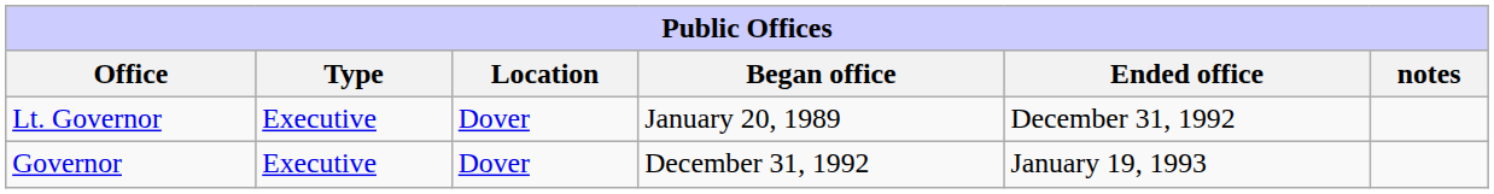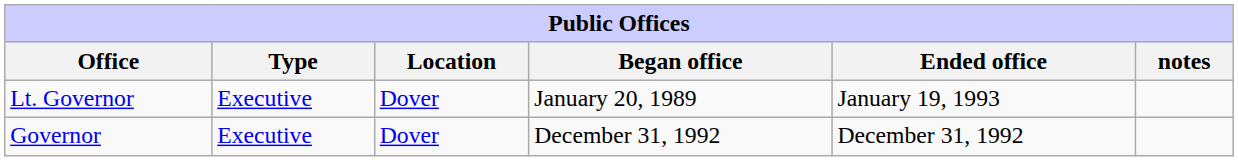Lt. Governor | Ended office: December 31, 1992 -> January 19, 1993
Governor | Ended office: January 19, 1993 -> December 31, 1992
